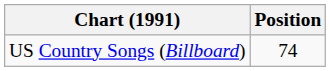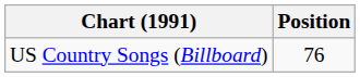US Country Songs (Billboard) | Position: 74 -> 76
